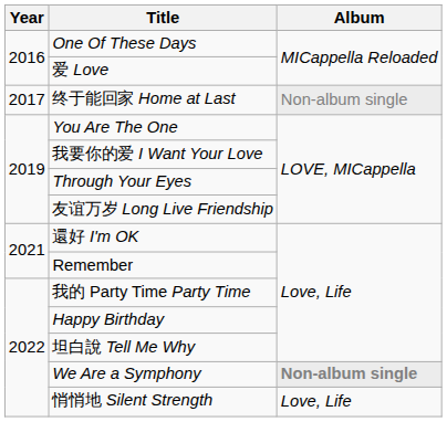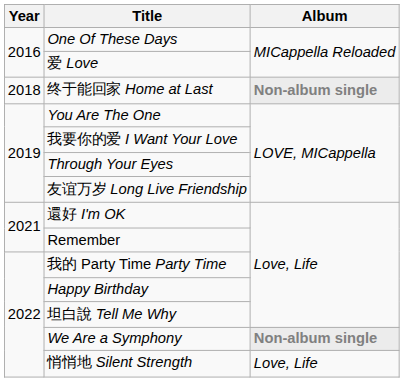终于能回家 Home at Last | Year: 2017 -> 2018
终于能回家 Home at Last | Album: normal -> bold
